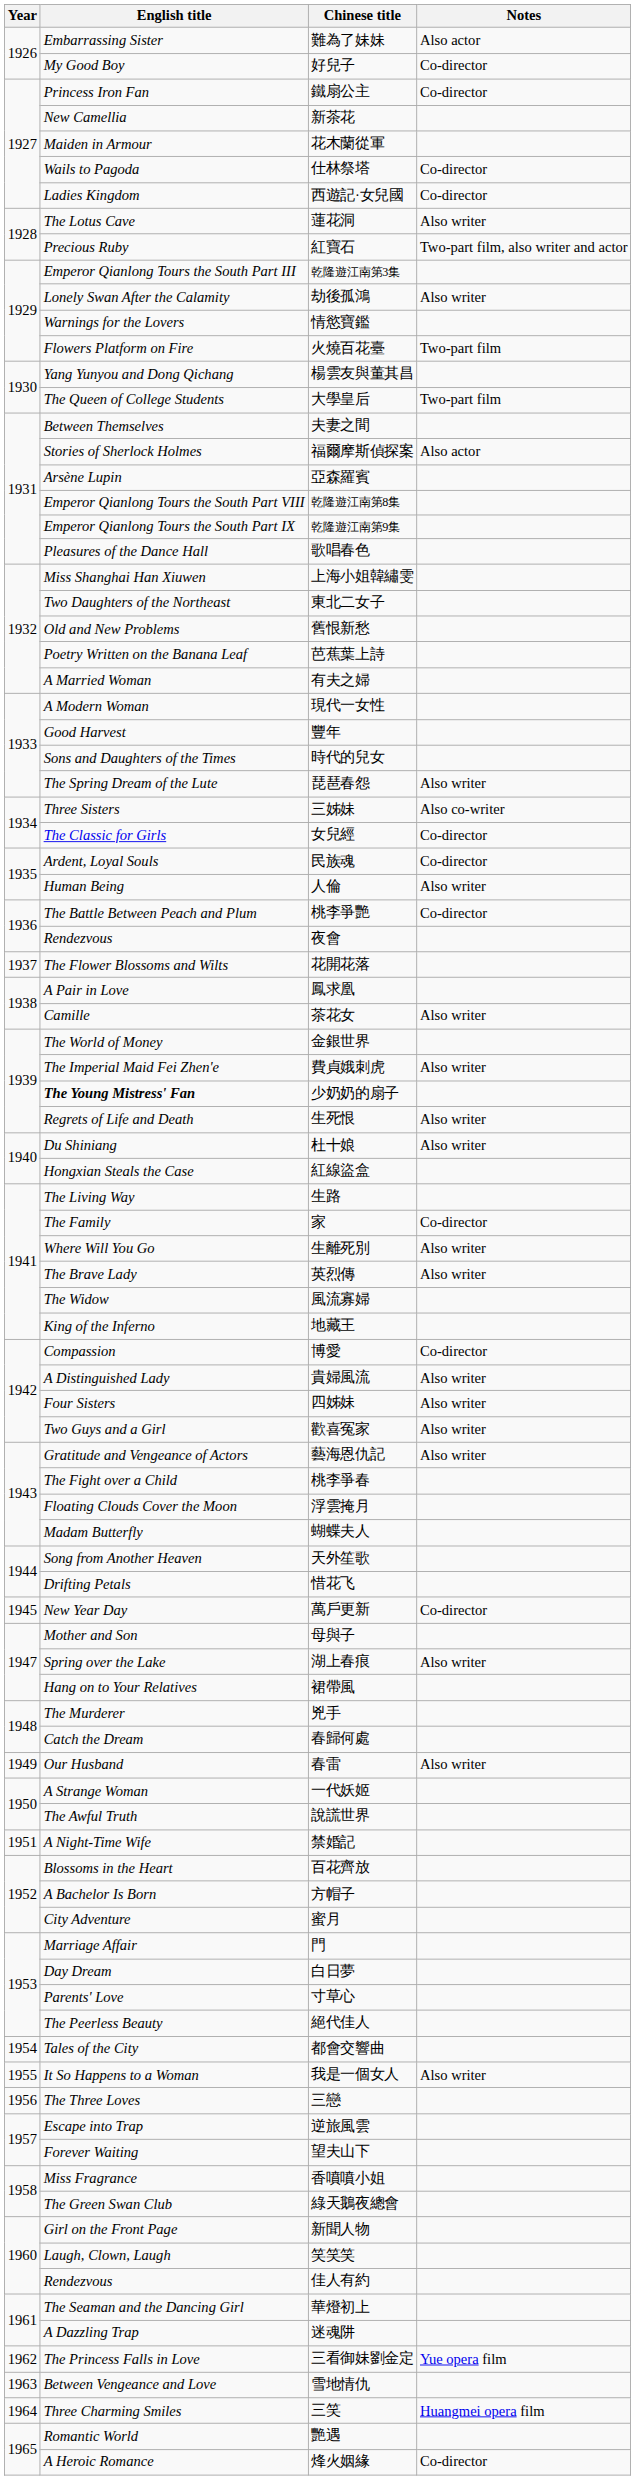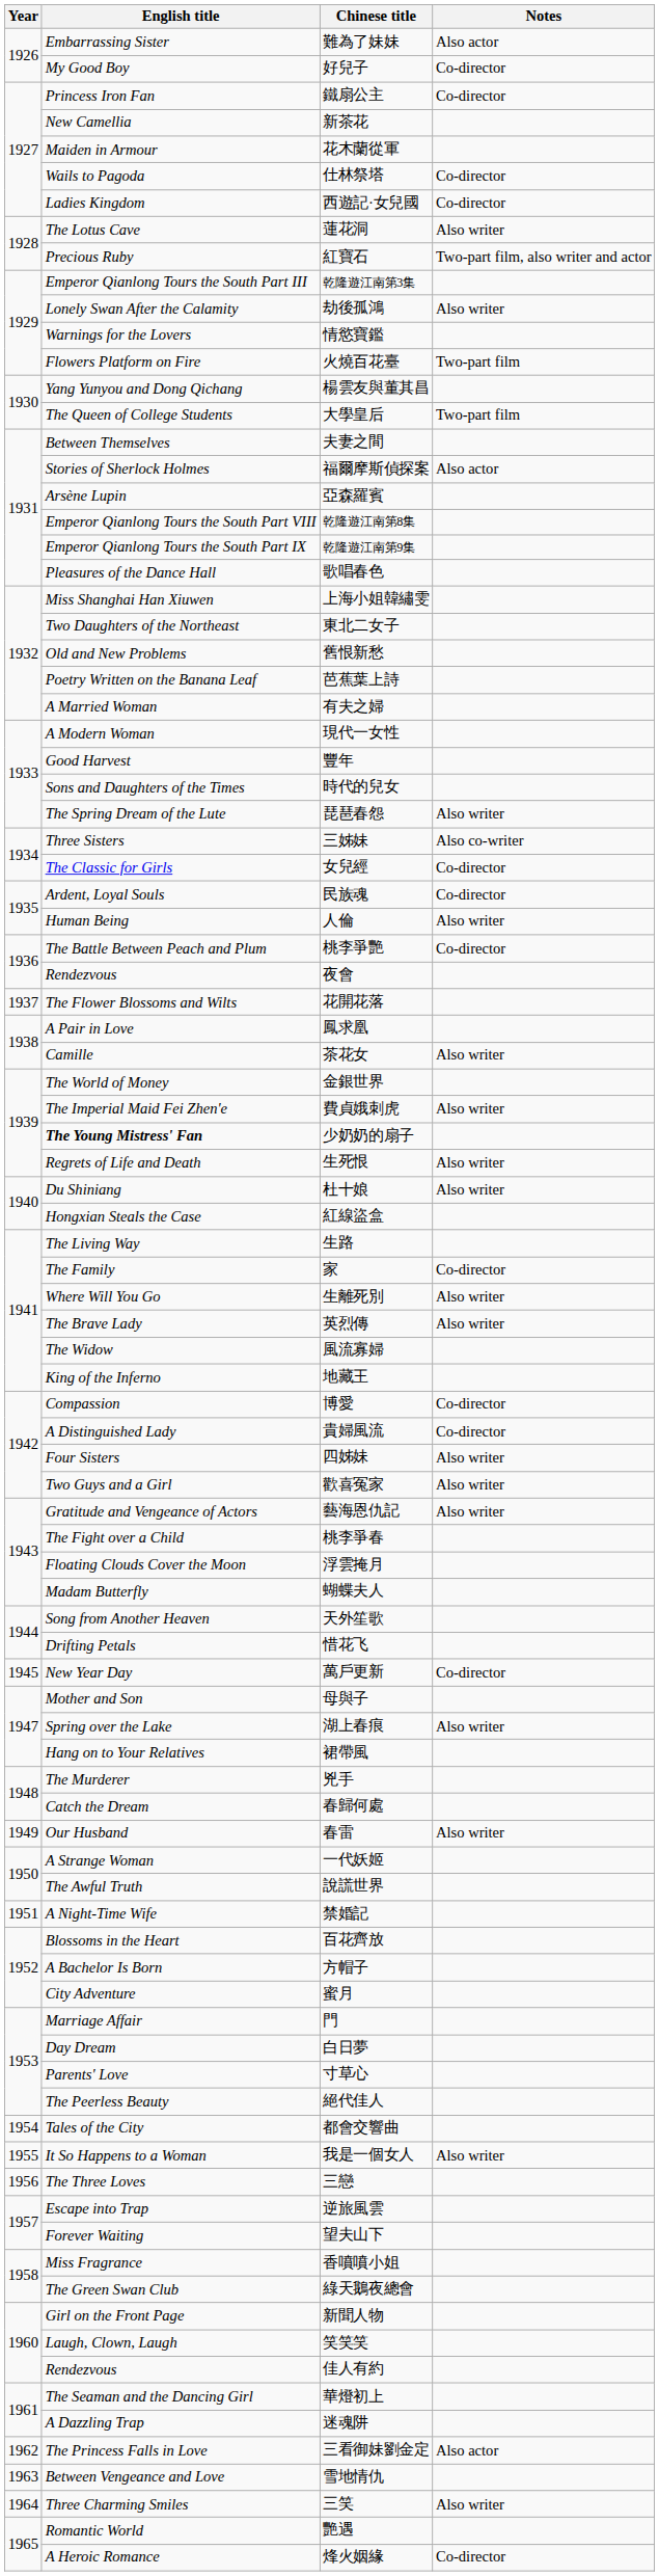貴婦風流 | Notes: Also writer -> Co-director
三看御妹劉金定 | Notes: Yue opera film -> Also actor
三笑 | Notes: Huangmei opera film -> Also writer
